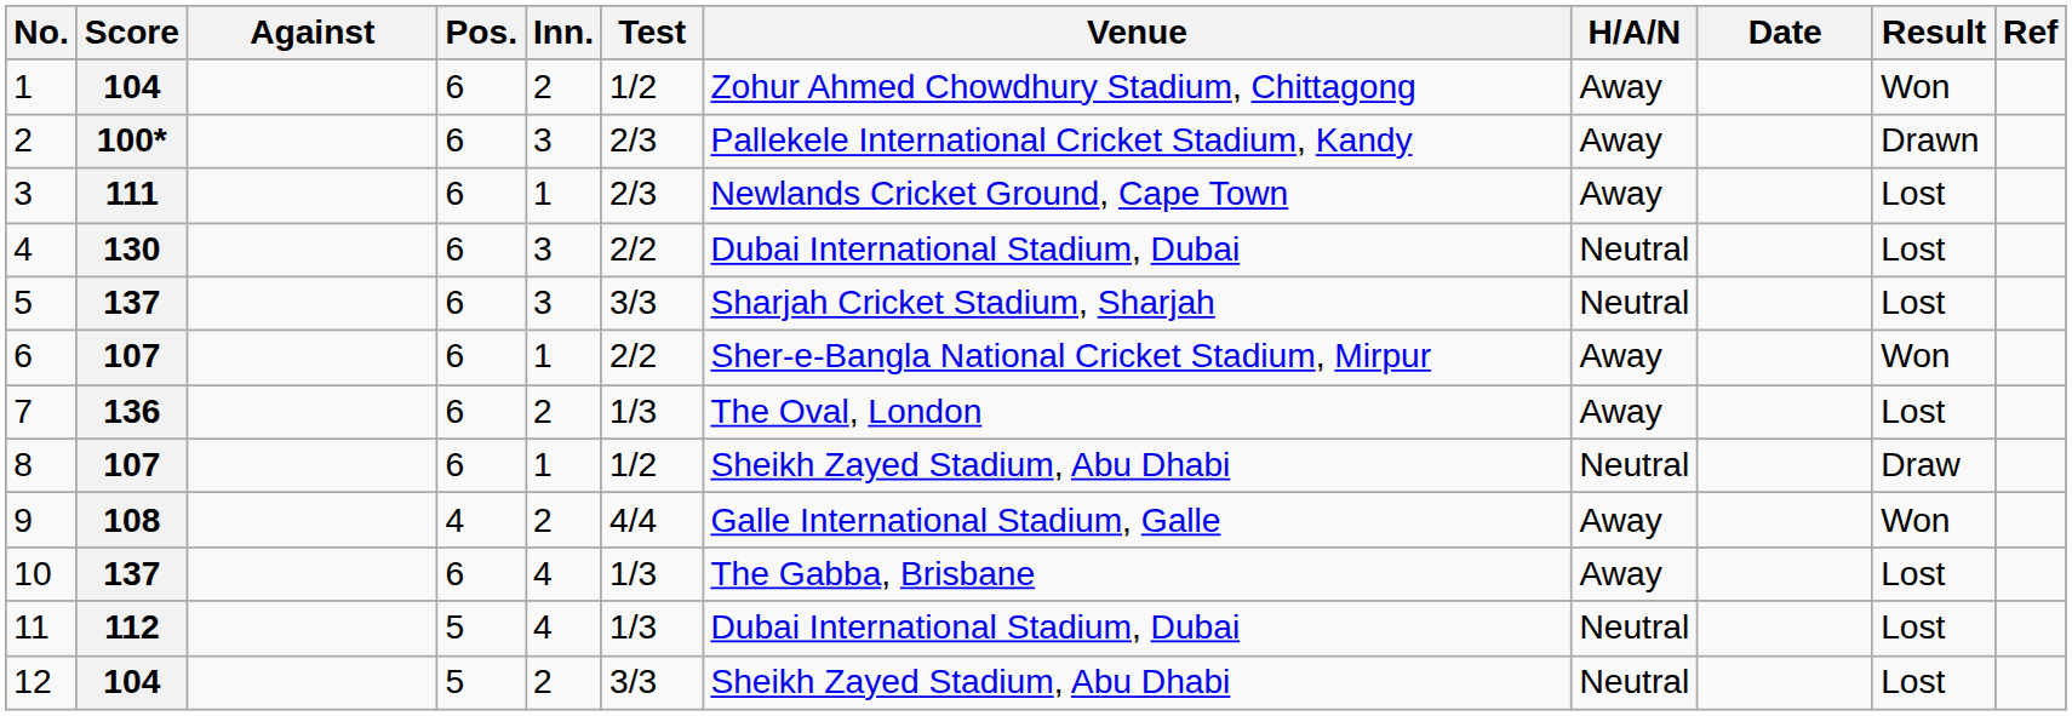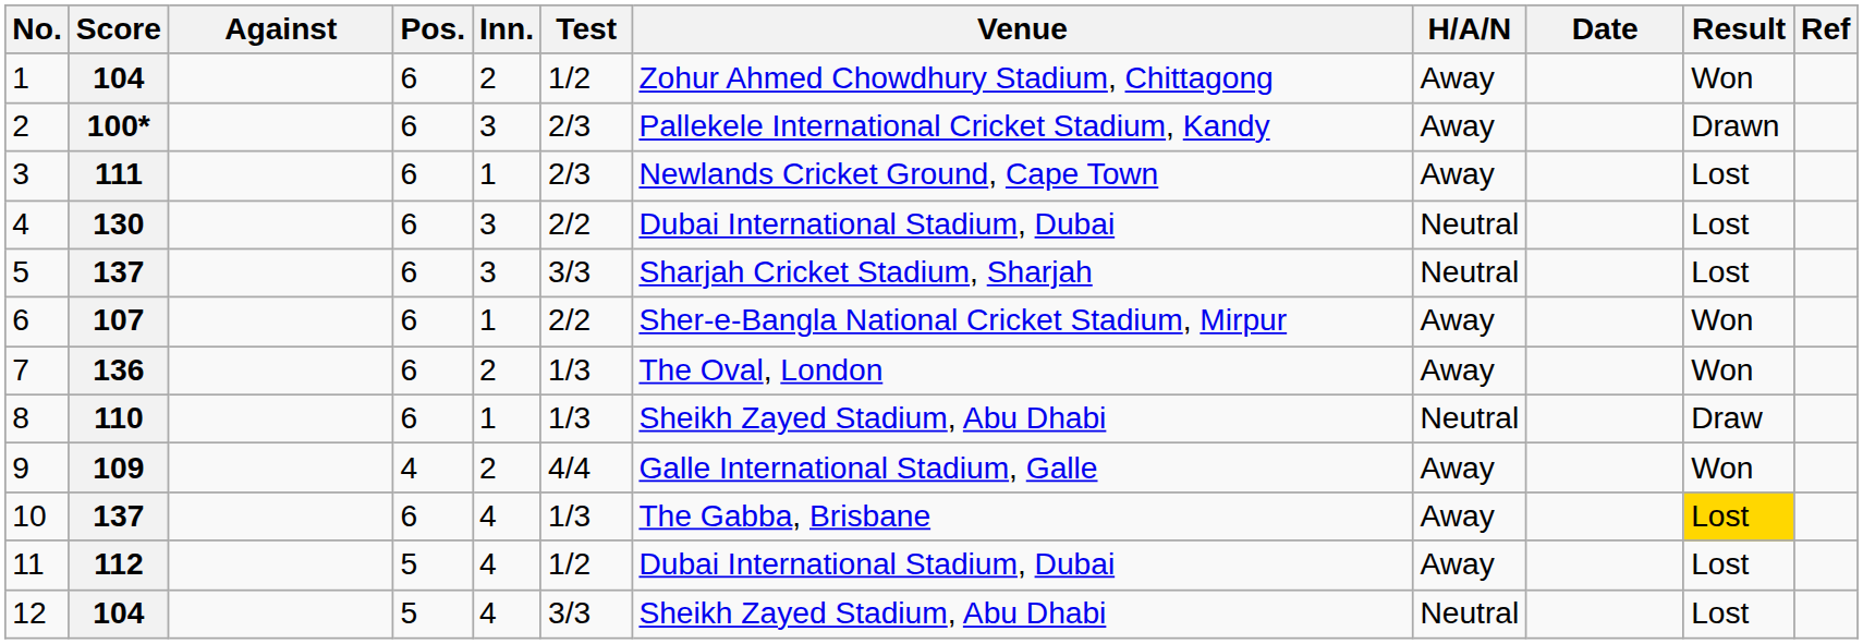7 | Result: Lost -> Won
8 | Score: 107 -> 110
8 | Test: 1/2 -> 1/3
9 | Score: 108 -> 109
10 | Result: no background -> gold background
11 | Test: 1/3 -> 1/2
11 | H/A/N: Neutral -> Away
12 | Inn.: 2 -> 4
